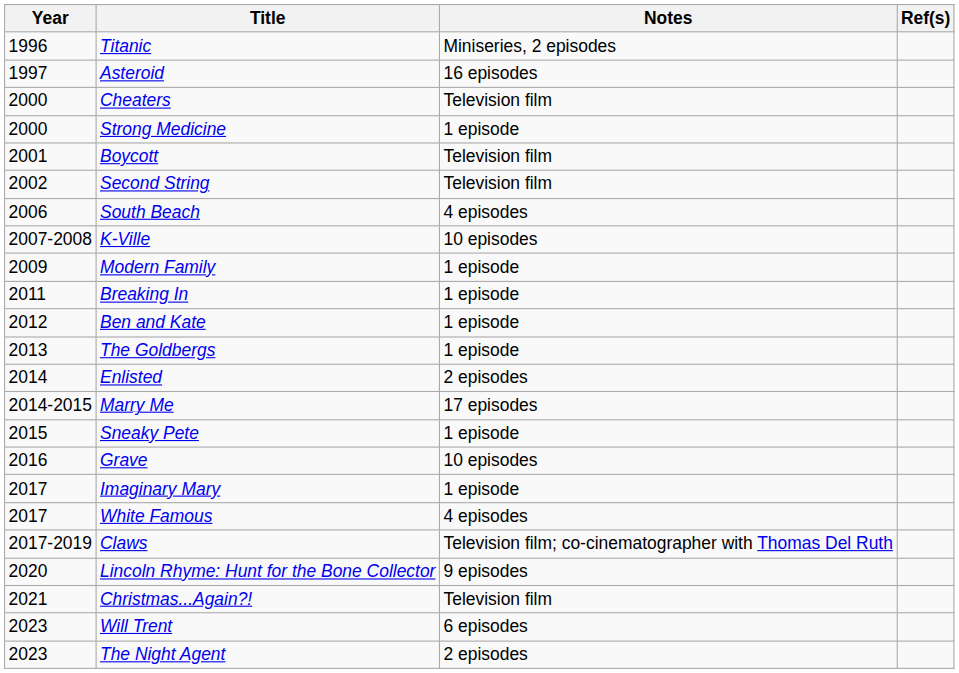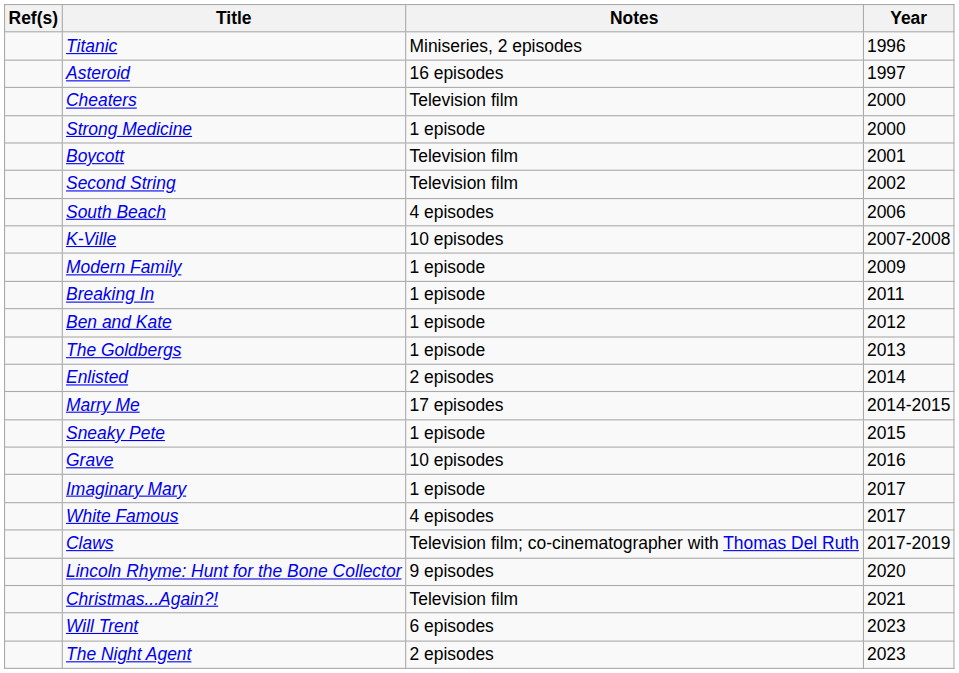columns swapped: Year <-> Ref(s)
